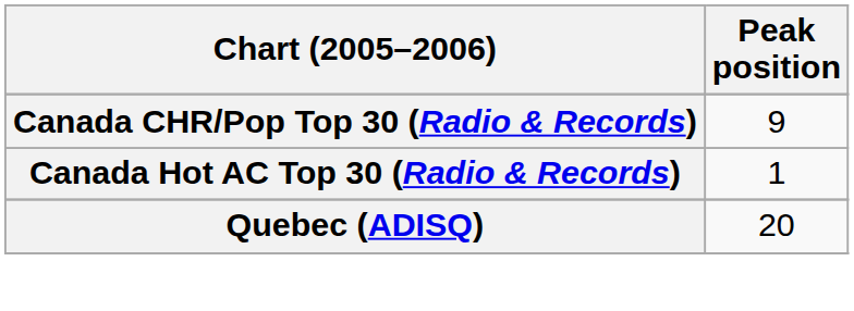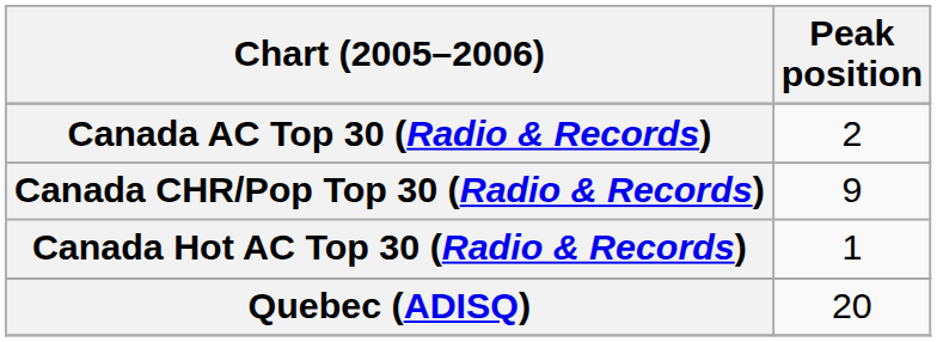+ row: Canada AC Top 30 (Radio & Records) | 2
